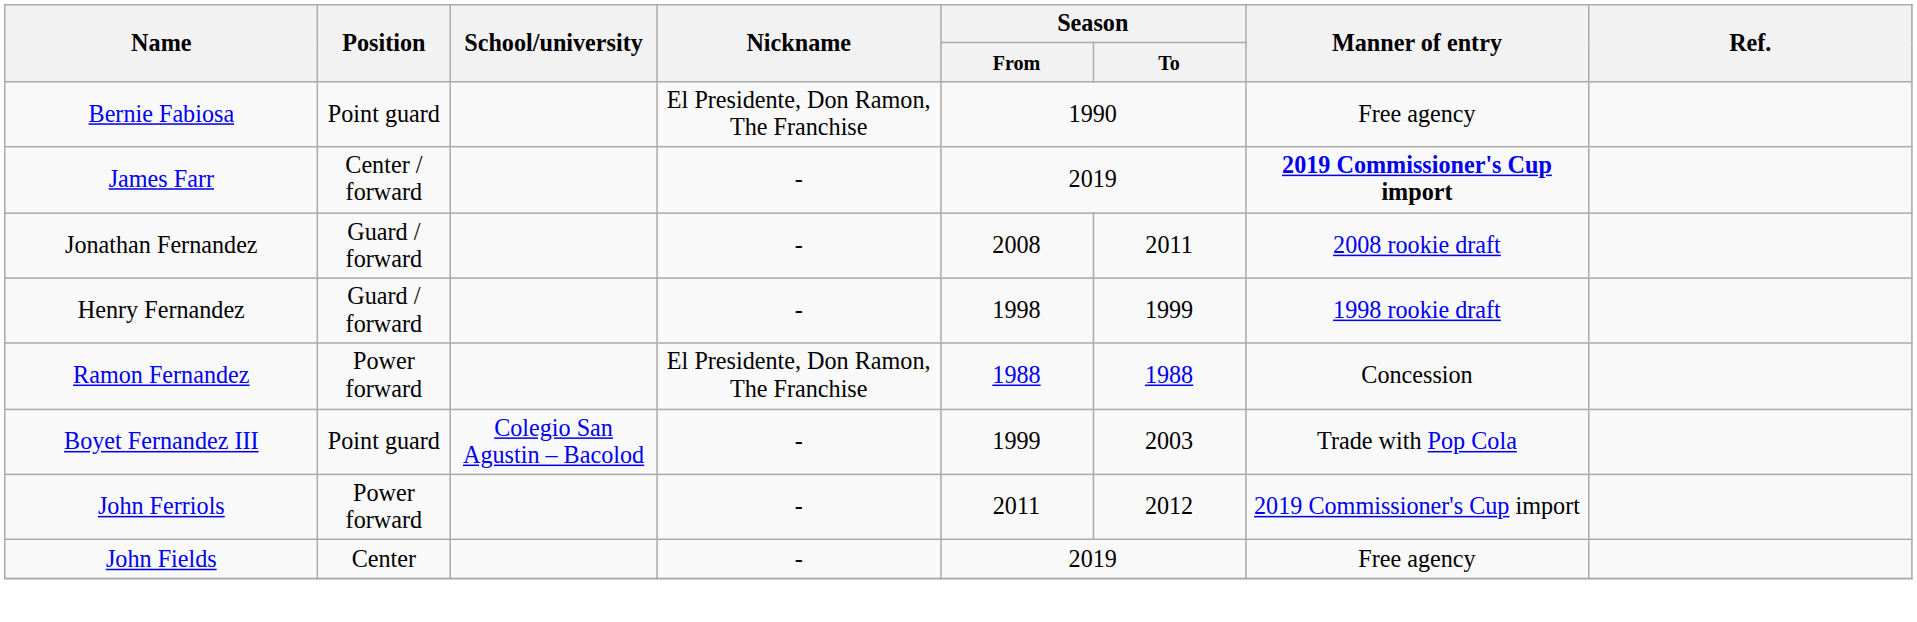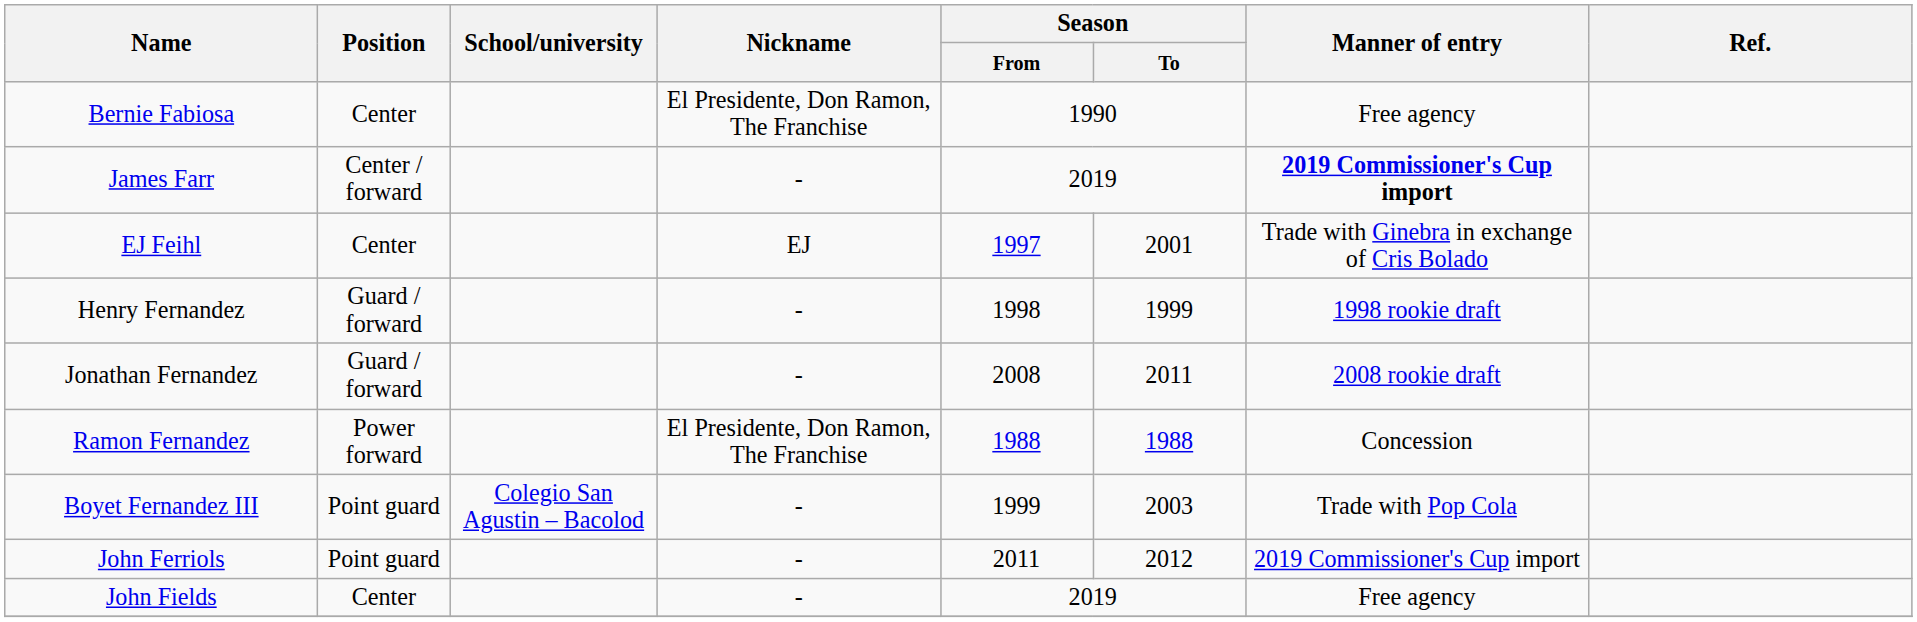Bernie Fabiosa | Position: Point guard -> Center
+ row: EJ Feihl | Center | EJ | 1997 | 2001 | Trade with Ginebra in exchange of Cris Bolado
rows swapped: Jonathan Fernandez <-> Henry Fernandez
John Ferriols | Position: Power forward -> Point guard
